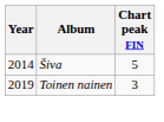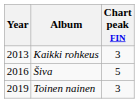+ row: 2013 | Kaikki rohkeus | 3
Šiva | Year: 2014 -> 2016
